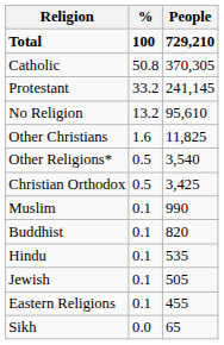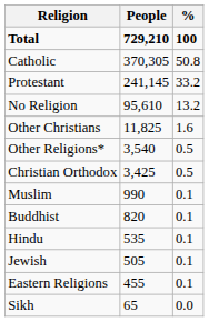columns swapped: People <-> %
